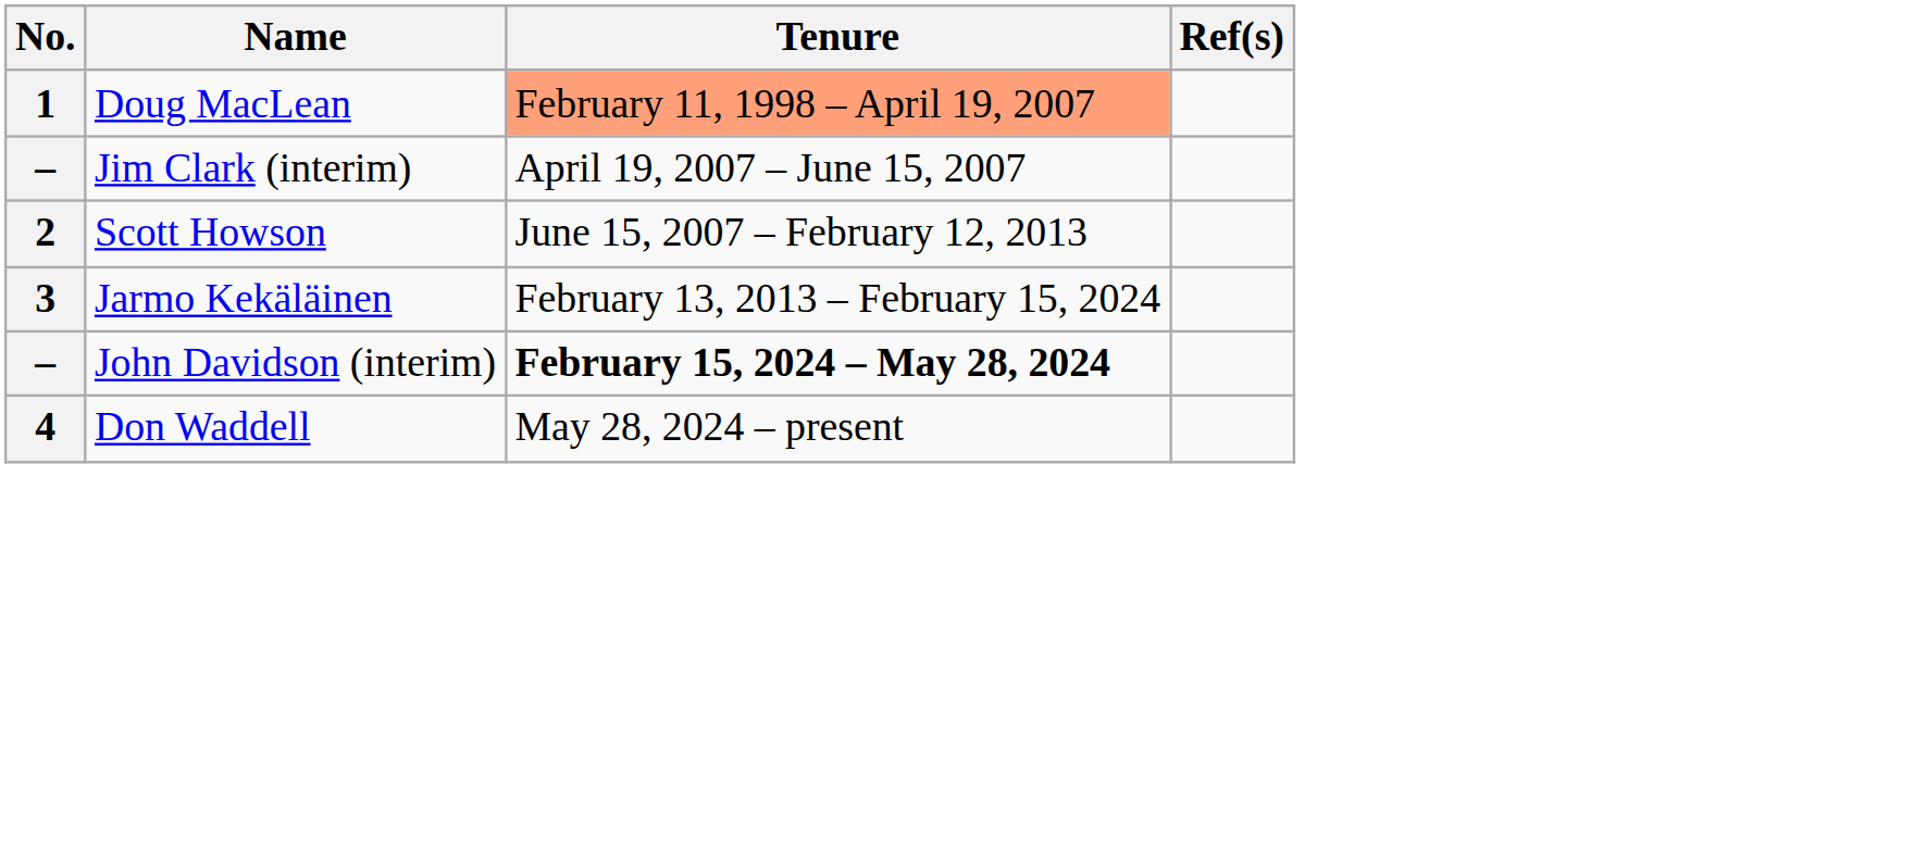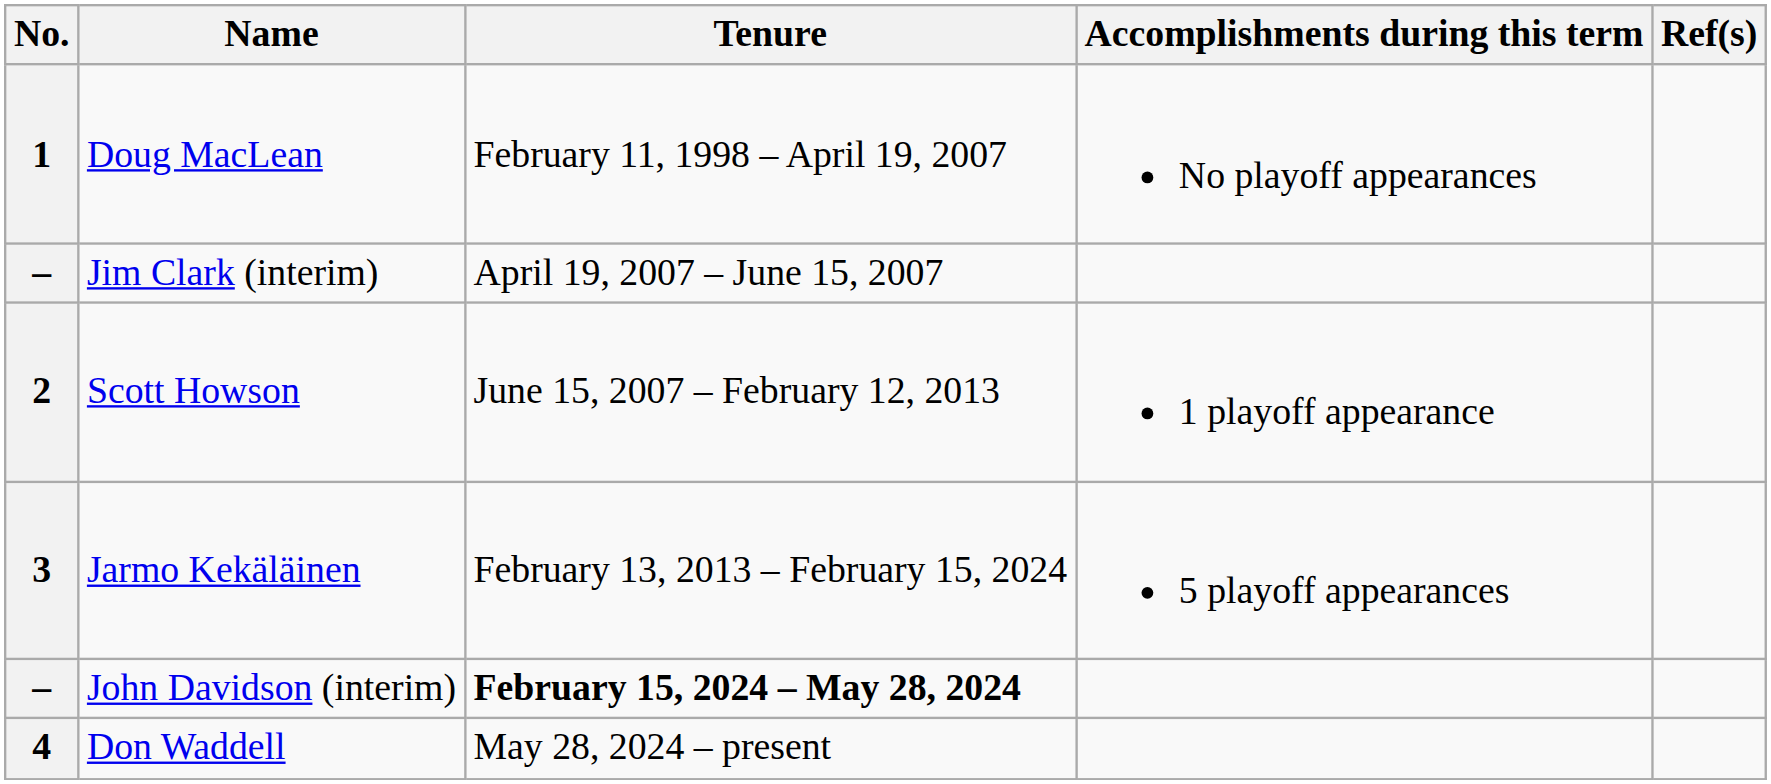+ column: Accomplishments during this term | No playoff appearances | 1 playoff appearance | 5 playoff appearances
Doug MacLean | Tenure: lightsalmon background -> no background
